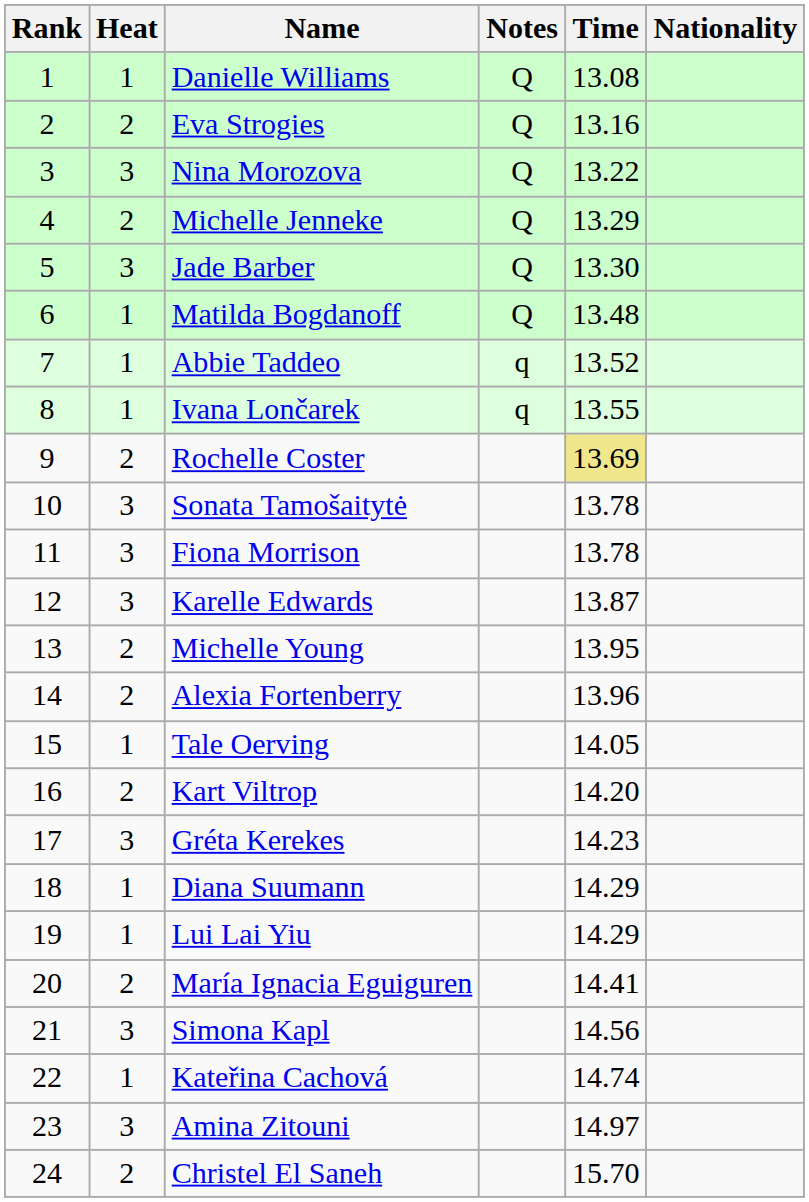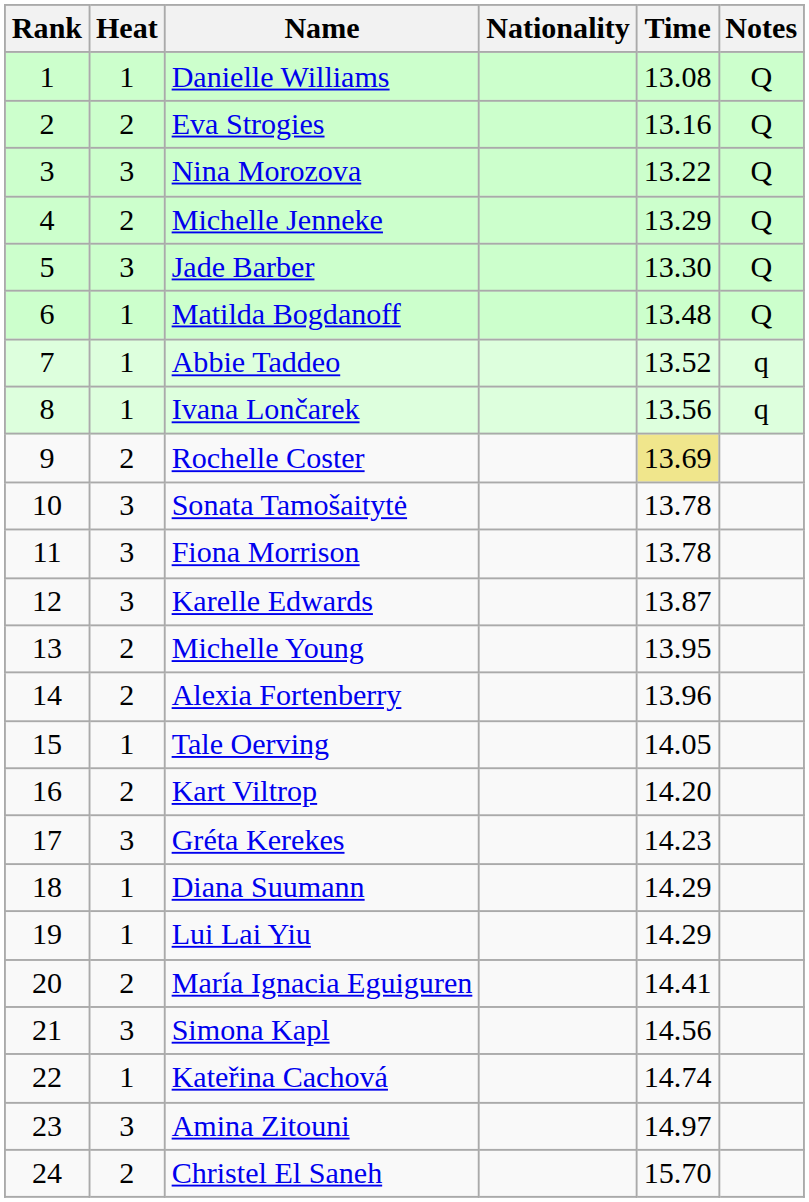columns swapped: Nationality <-> Notes
Ivana Lončarek | Time: 13.55 -> 13.56
